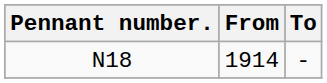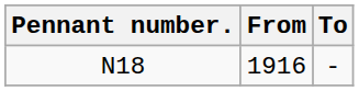N18 | From: 1914 -> 1916
